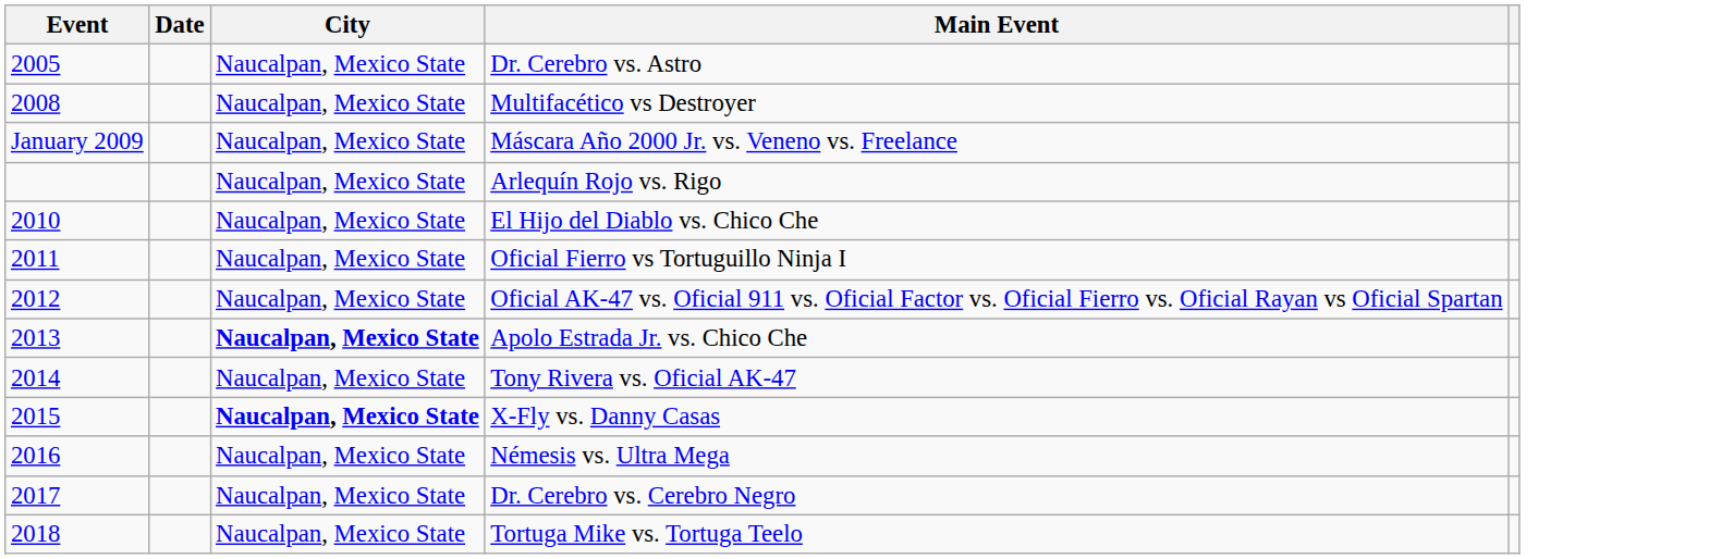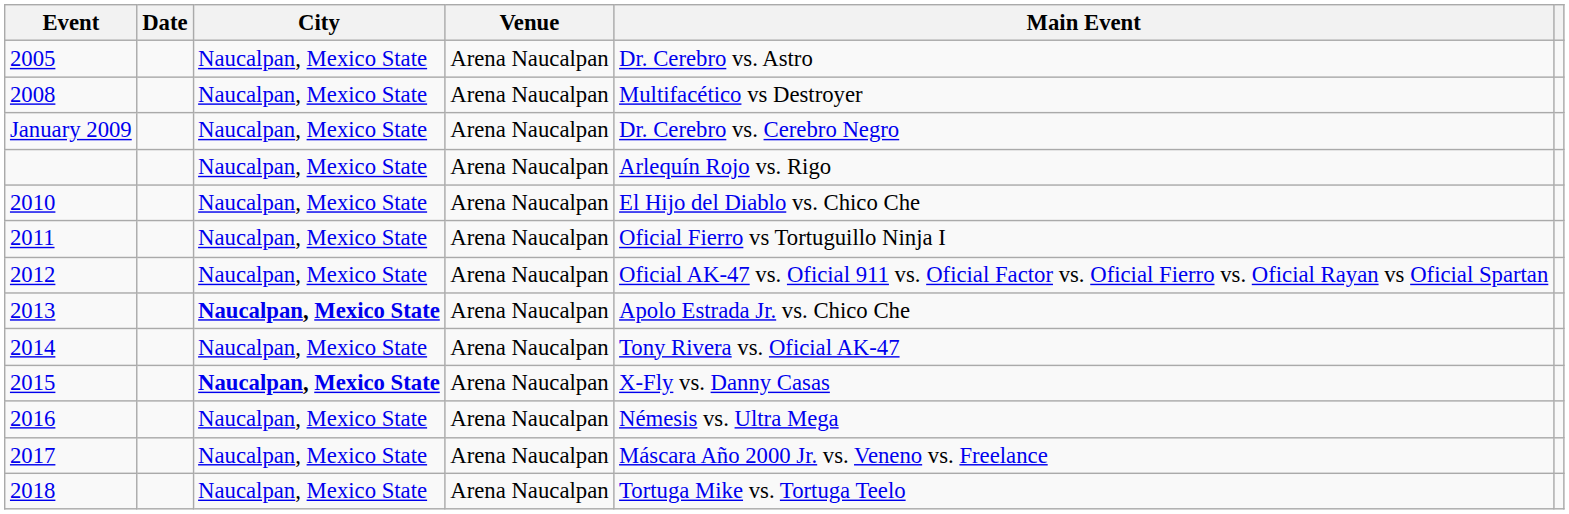+ column: Venue | Arena Naucalpan | Arena Naucalpan | Arena Naucalpan | Arena Naucalpan | Arena Naucalpan | Arena Naucalpan | Arena Naucalpan | Arena Naucalpan | Arena Naucalpan | Arena Naucalpan | Arena Naucalpan | Arena Naucalpan | Arena Naucalpan
January 2009 | Main Event: Máscara Año 2000 Jr. vs. Veneno vs. Freelance -> Dr. Cerebro vs. Cerebro Negro
2017 | Main Event: Dr. Cerebro vs. Cerebro Negro -> Máscara Año 2000 Jr. vs. Veneno vs. Freelance
